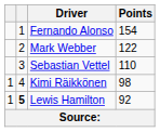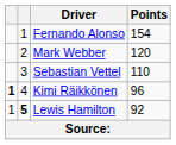Mark Webber | Points: 122 -> 120
Kimi Räikkönen | column 1: normal -> bold
Kimi Räikkönen | Points: 98 -> 96
